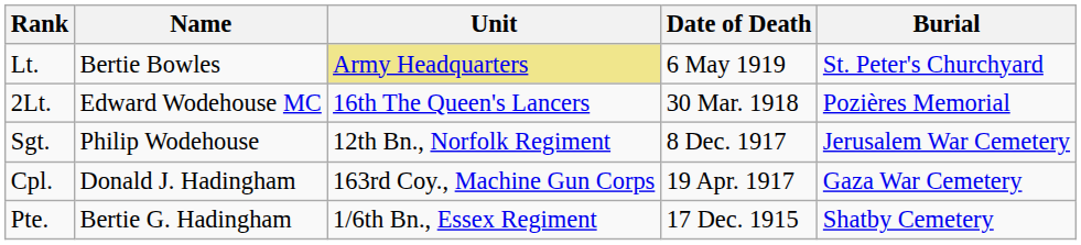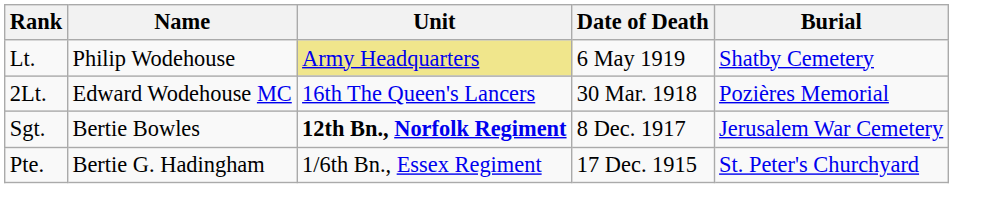Lt. | Name: Bertie Bowles -> Philip Wodehouse
Lt. | Burial: St. Peter's Churchyard -> Shatby Cemetery
Sgt. | Name: Philip Wodehouse -> Bertie Bowles
Sgt. | Unit: normal -> bold
- row: Cpl. | Donald J. Hadingham | 163rd Coy., Machine Gun Corps | 19 Apr. 1917 | Gaza War Cemetery
Pte. | Burial: Shatby Cemetery -> St. Peter's Churchyard
